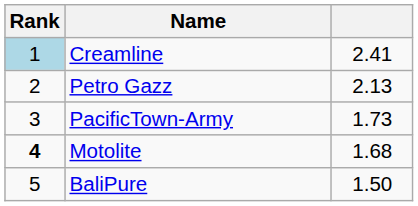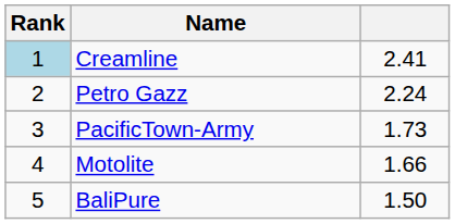Petro Gazz | column 3: 2.13 -> 2.24
Motolite | Rank: bold -> normal
Motolite | column 3: 1.68 -> 1.66
